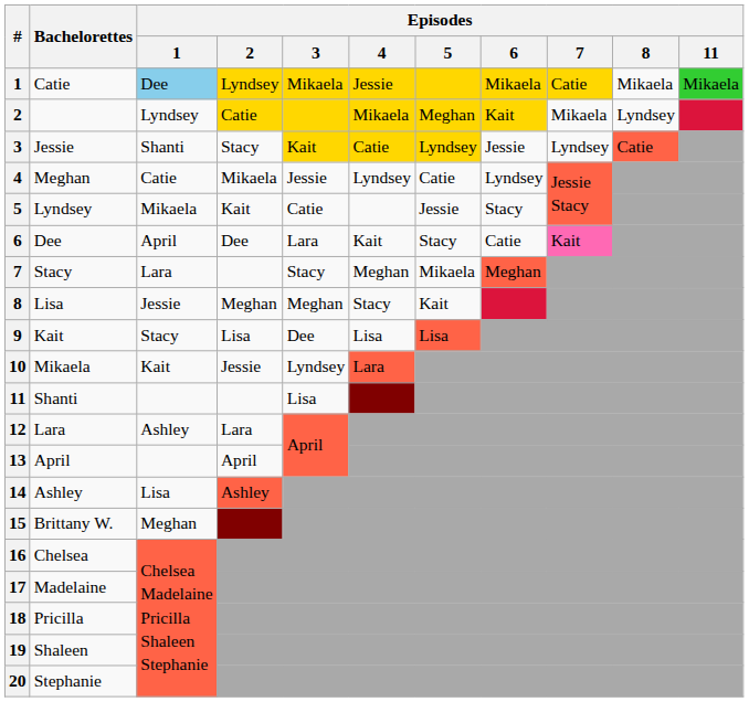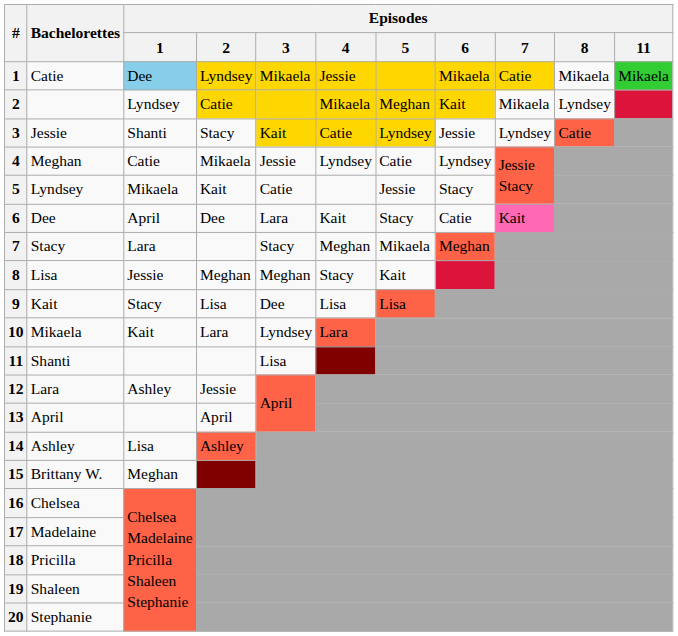10 | Episodes / 2: Jessie -> Lara
12 | Episodes / 2: Lara -> Jessie
